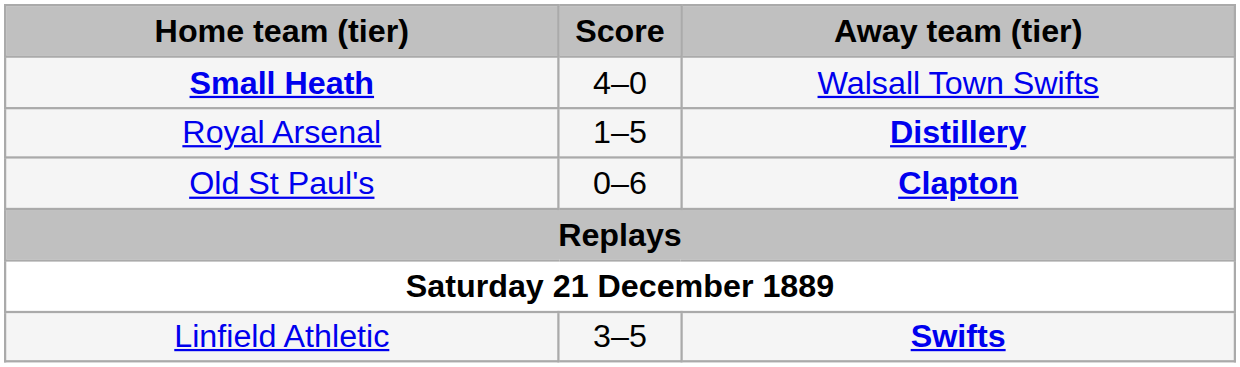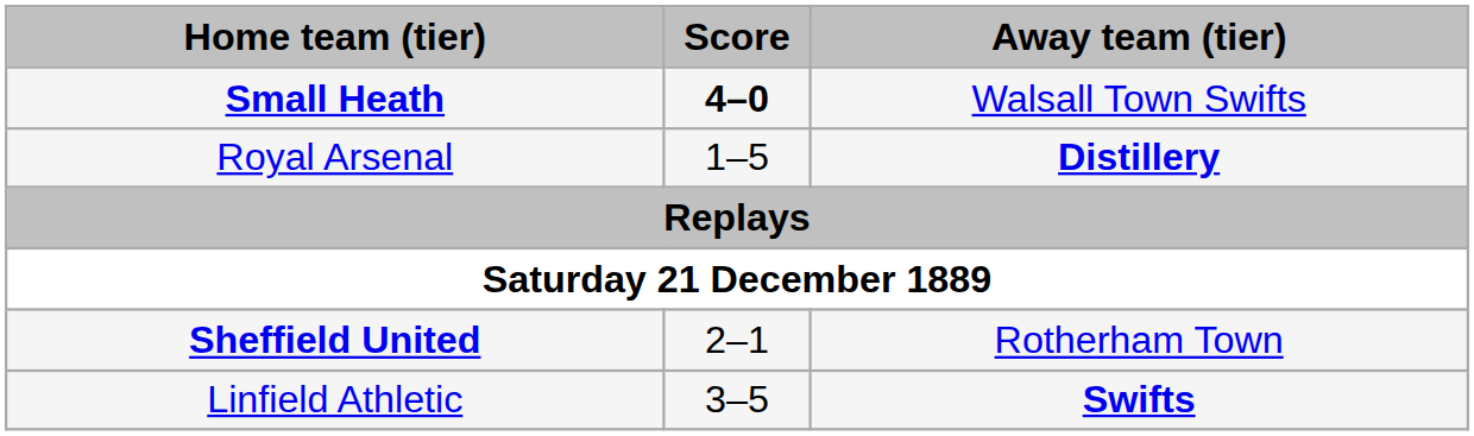Small Heath | Score: normal -> bold
- row: Old St Paul's | 0–6 | Clapton
+ row: Sheffield United | 2–1 | Rotherham Town
